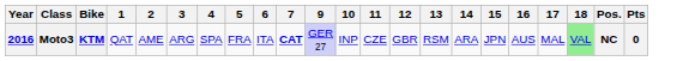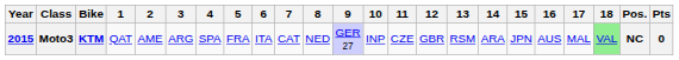+ column: 8 | NED
Moto3 | Year: 2016 -> 2015
Moto3 | 7: bold -> normal
